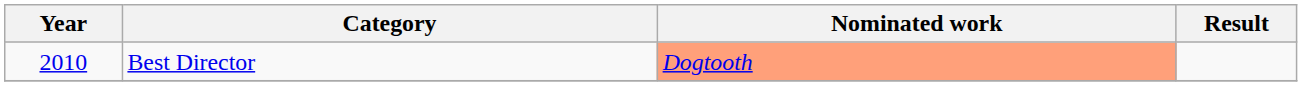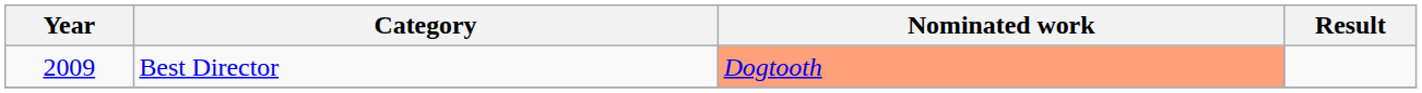Best Director | Year: 2010 -> 2009
